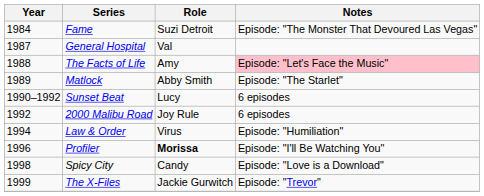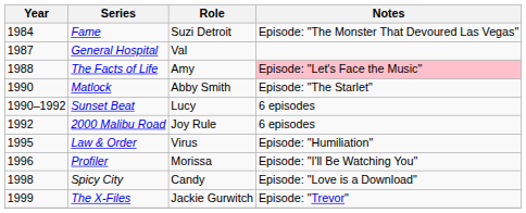Matlock | Year: 1989 -> 1990
Law & Order | Year: 1994 -> 1995
Profiler | Role: bold -> normal
